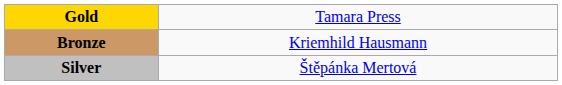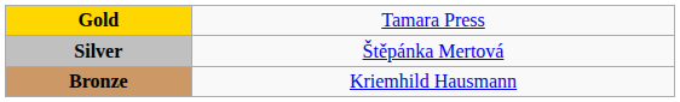rows swapped: Silver <-> Bronze
